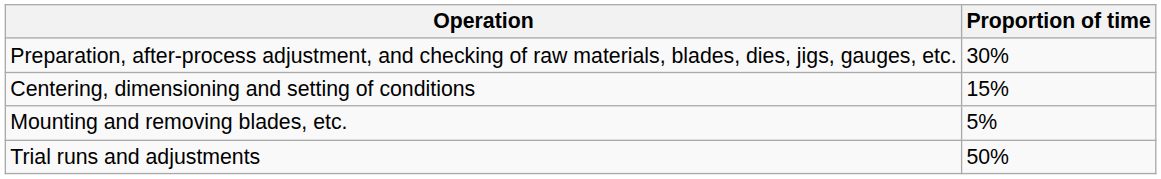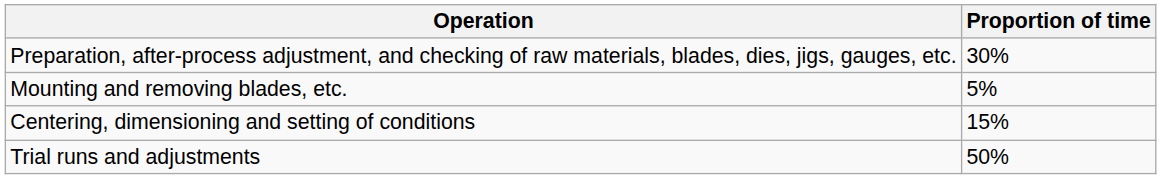rows swapped: Mounting and removing blades, etc. <-> Centering, dimensioning and setting of conditions
